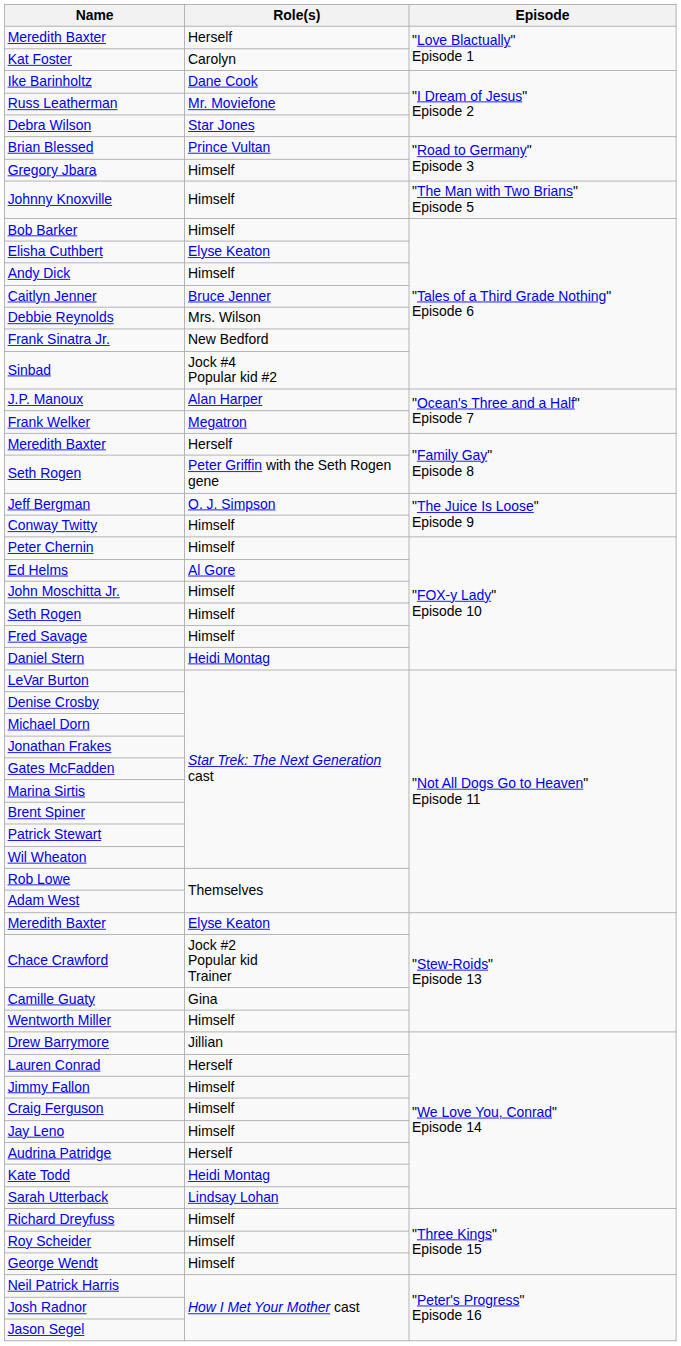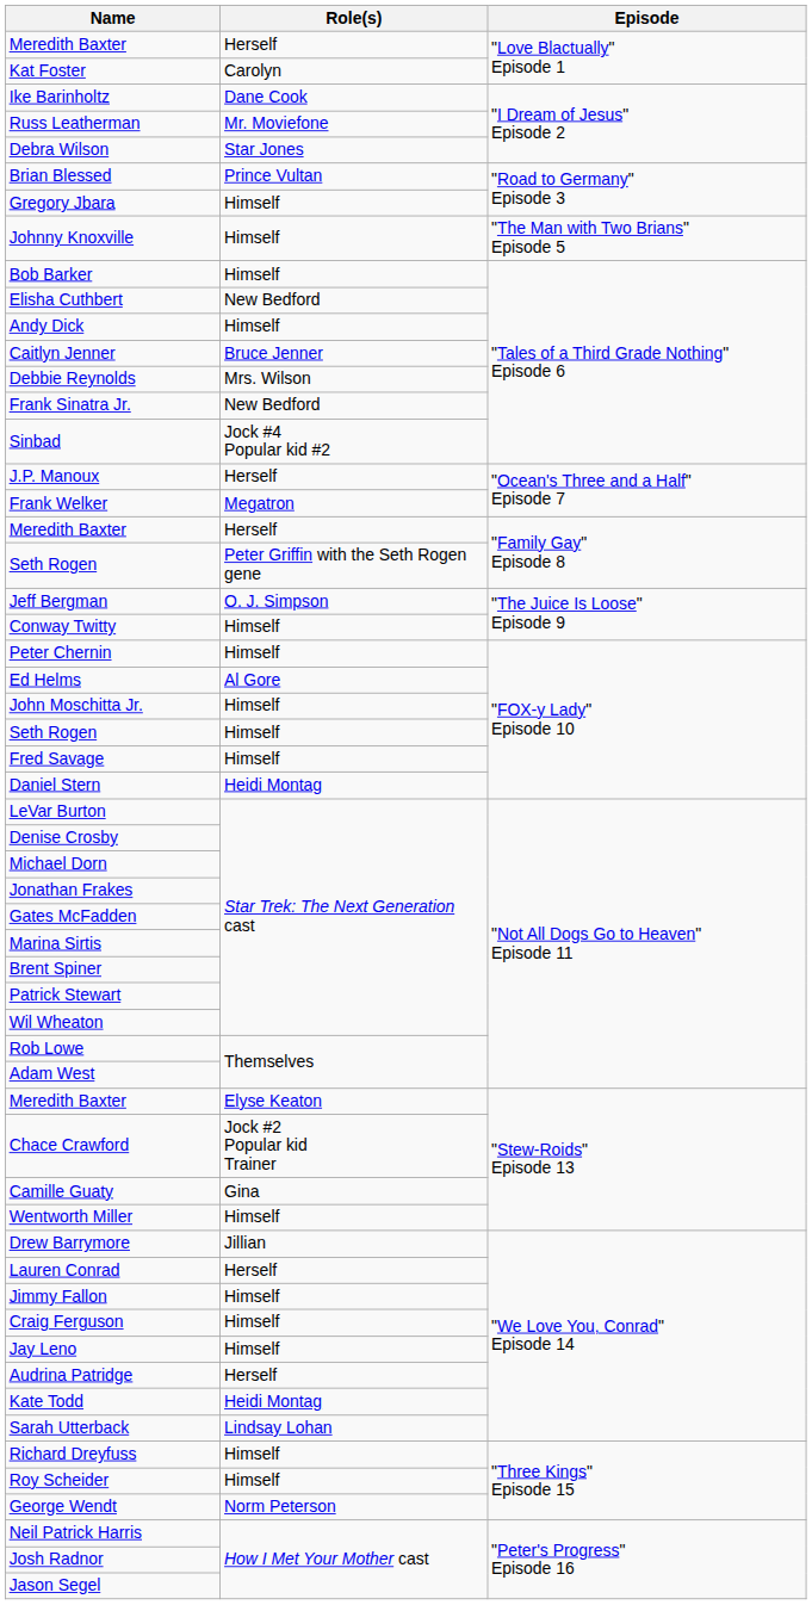Elisha Cuthbert | Role(s): Elyse Keaton -> New Bedford
J.P. Manoux | Role(s): Alan Harper -> Herself
George Wendt | Role(s): Himself -> Norm Peterson
